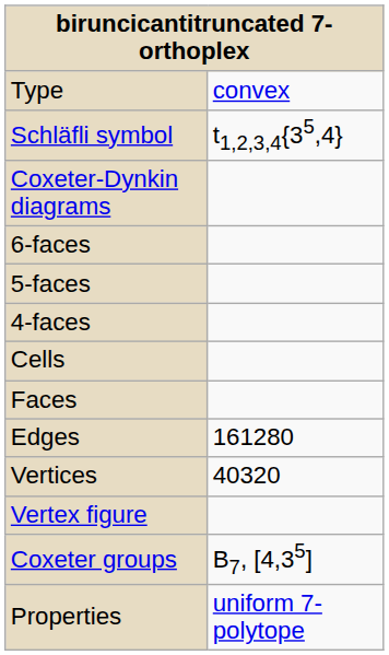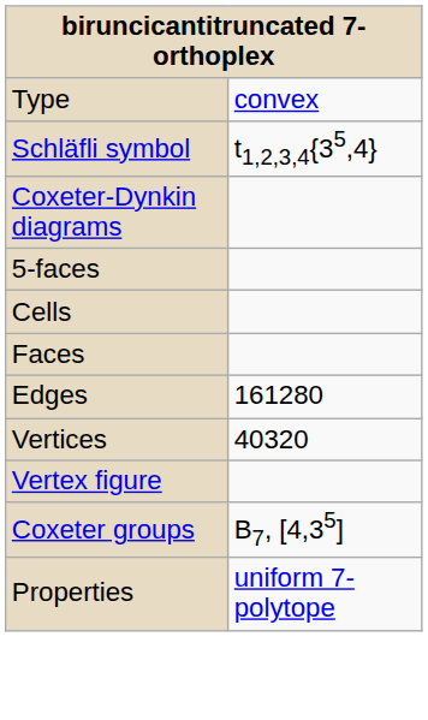- row: 6-faces
- row: 4-faces
